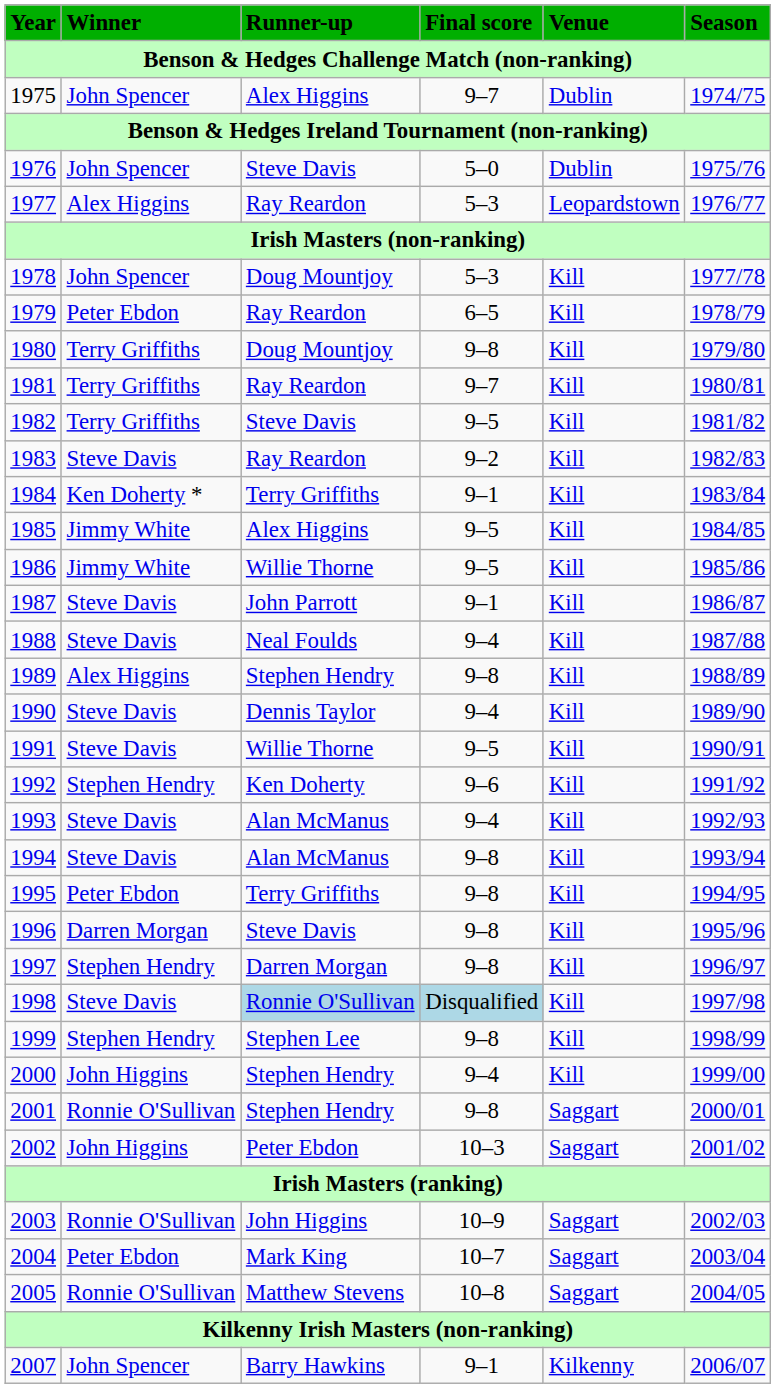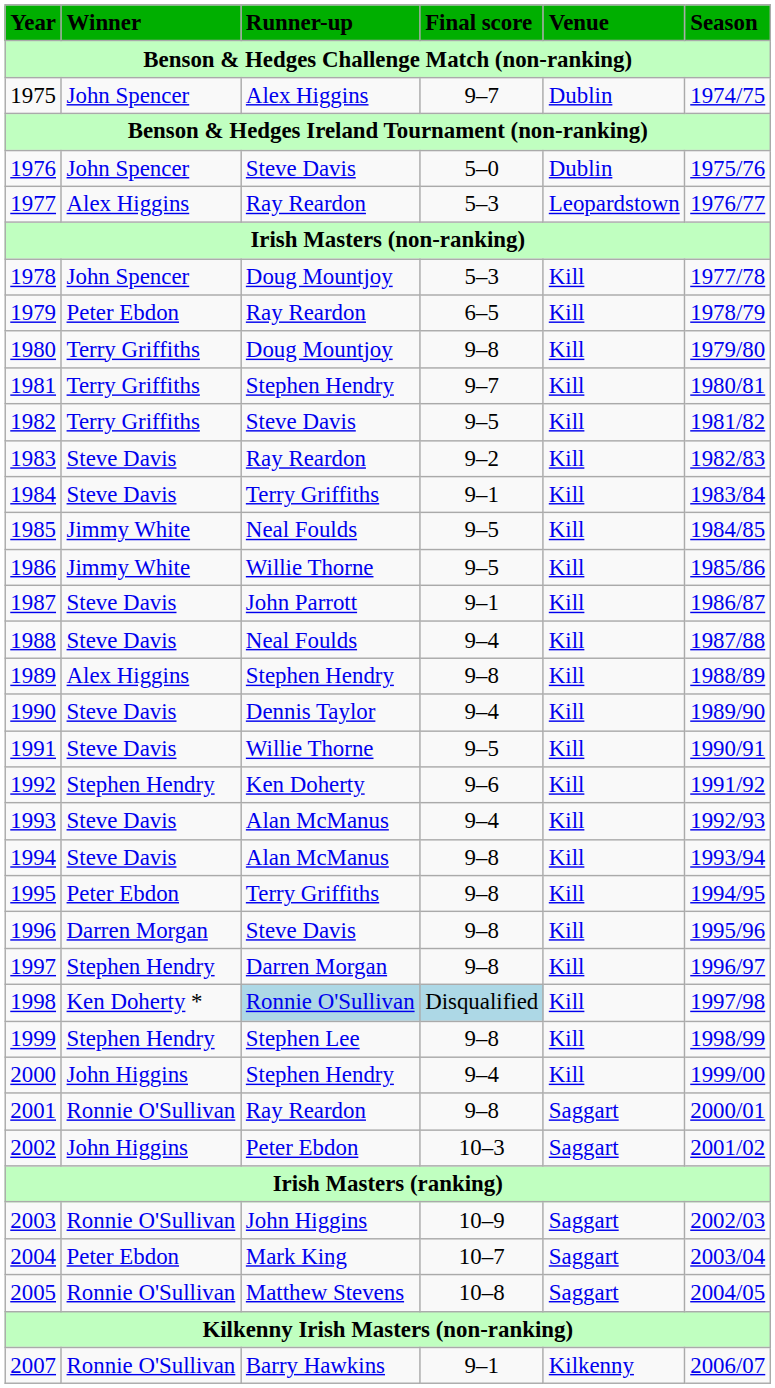1981 | Runner-up: Ray Reardon -> Stephen Hendry
1984 | Winner: Ken Doherty * -> Steve Davis
1985 | Runner-up: Alex Higgins -> Neal Foulds
1998 | Winner: Steve Davis -> Ken Doherty *
2001 | Runner-up: Stephen Hendry -> Ray Reardon
2007 | Winner: John Spencer -> Ronnie O'Sullivan
